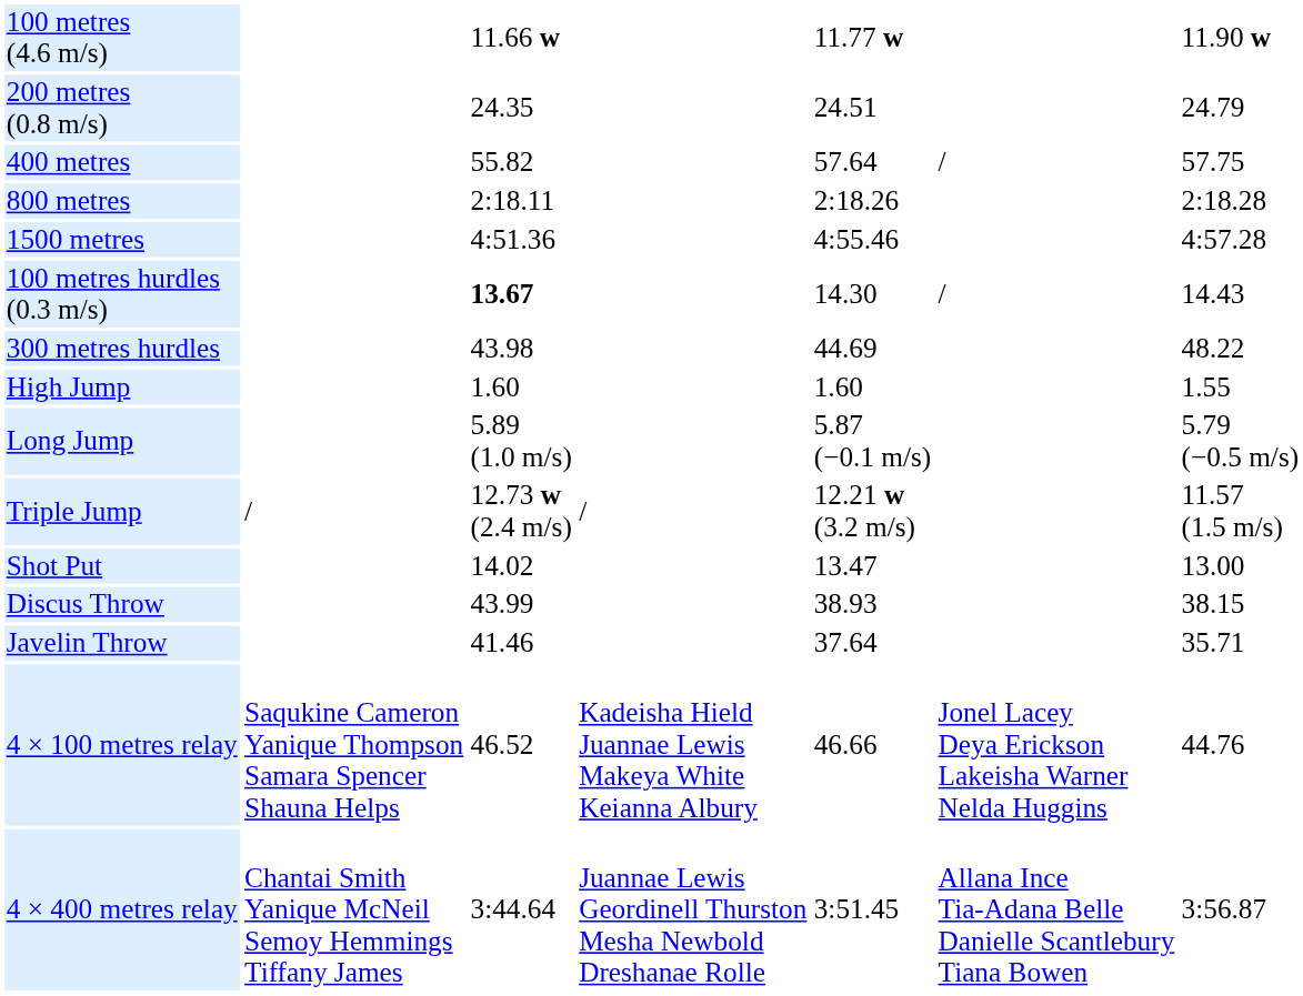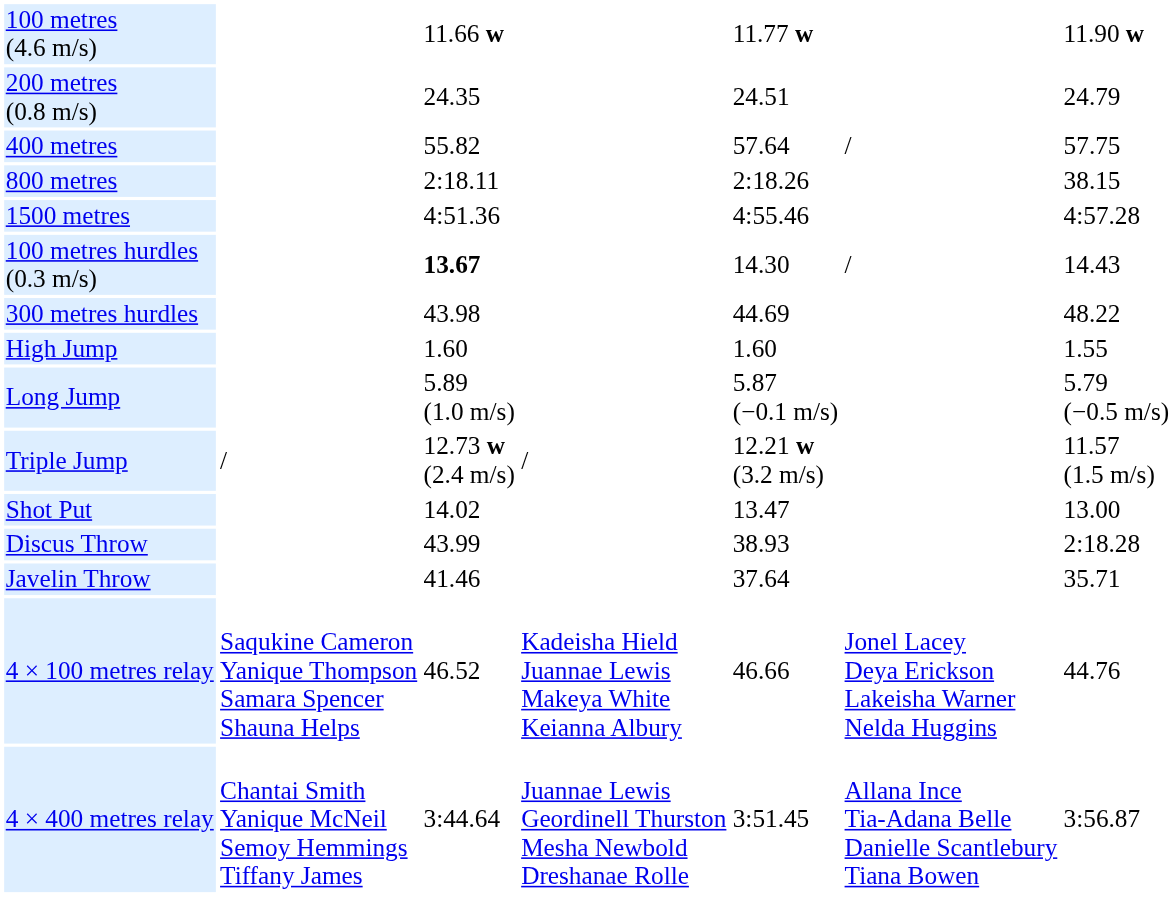800 metres | column 7: 2:18.28 -> 38.15
Discus Throw | column 7: 38.15 -> 2:18.28
